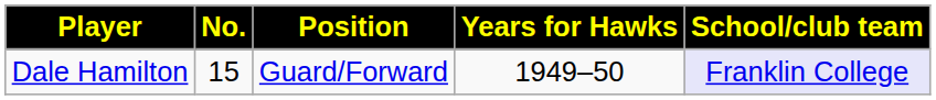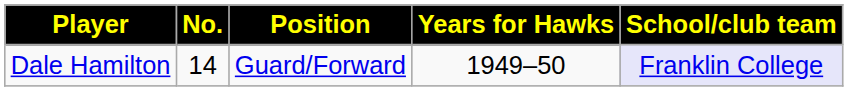Dale Hamilton | No.: 15 -> 14
